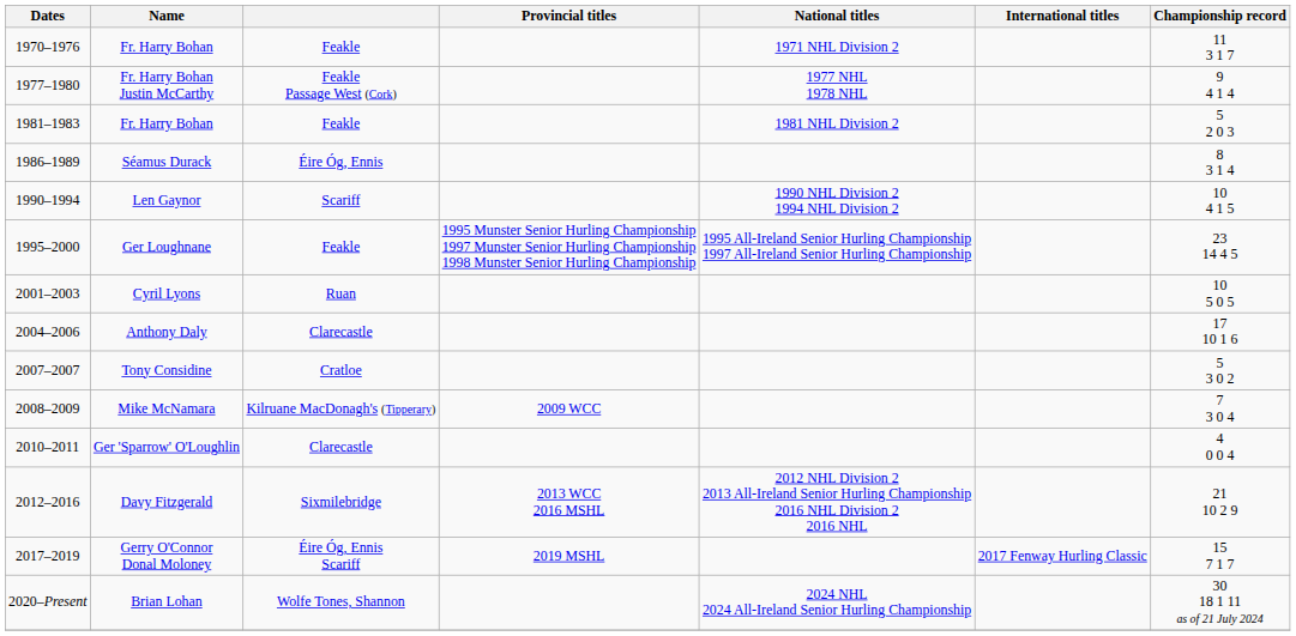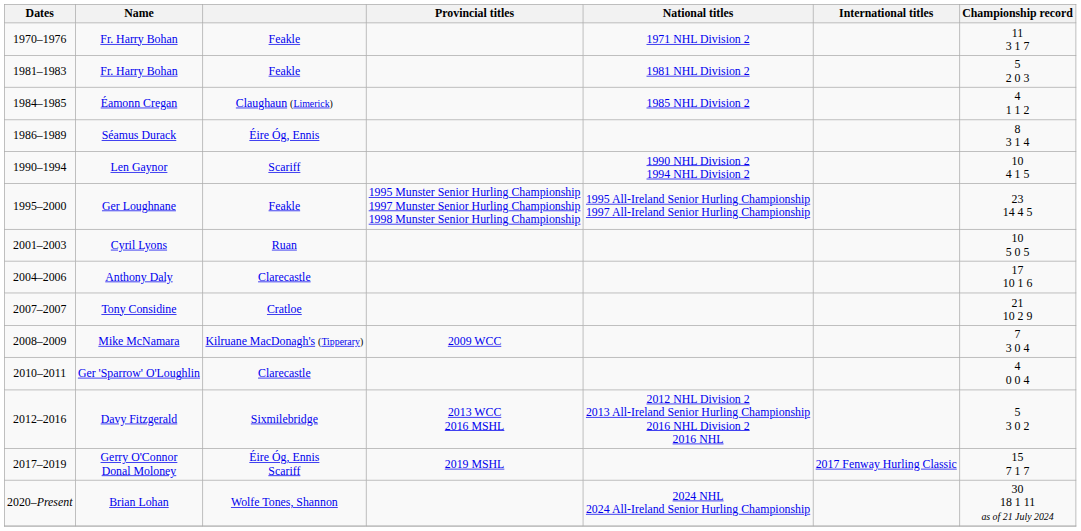- row: 1977–1980 | Fr. Harry Bohan Justin McCarthy | Feakle Passage West (Cork) | 1977 NHL 1978 NHL | 9 4 1 4
+ row: 1984–1985 | Éamonn Cregan | Claughaun (Limerick) | 1985 NHL Division 2 | 4 1 1 2
Tony Considine | Championship record: 5 3 0 2 -> 21 10 2 9
Davy Fitzgerald | Championship record: 21 10 2 9 -> 5 3 0 2
